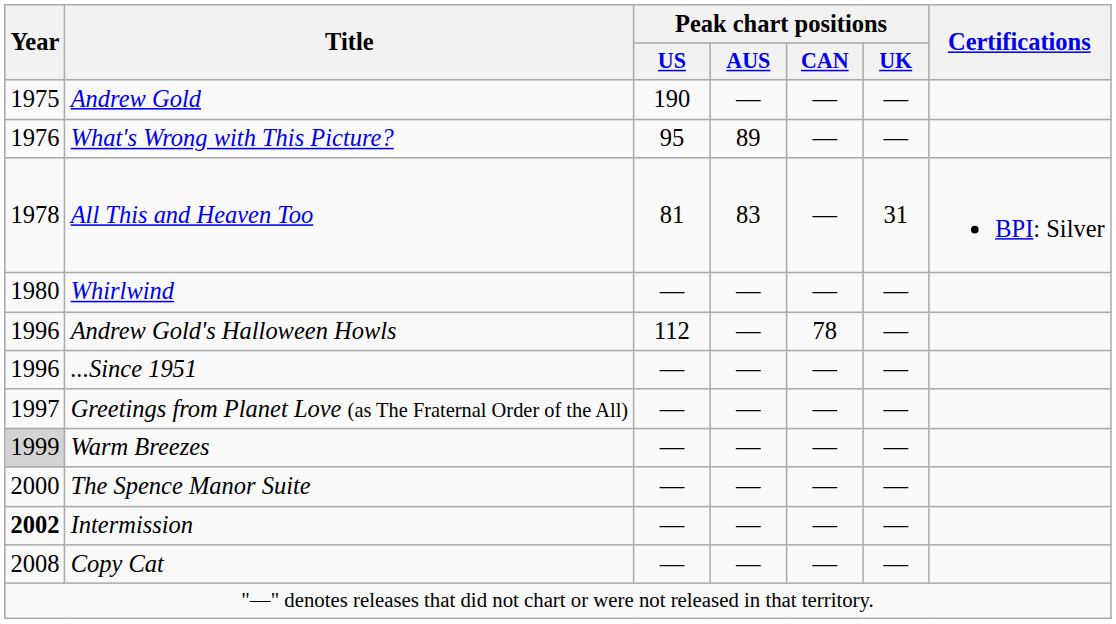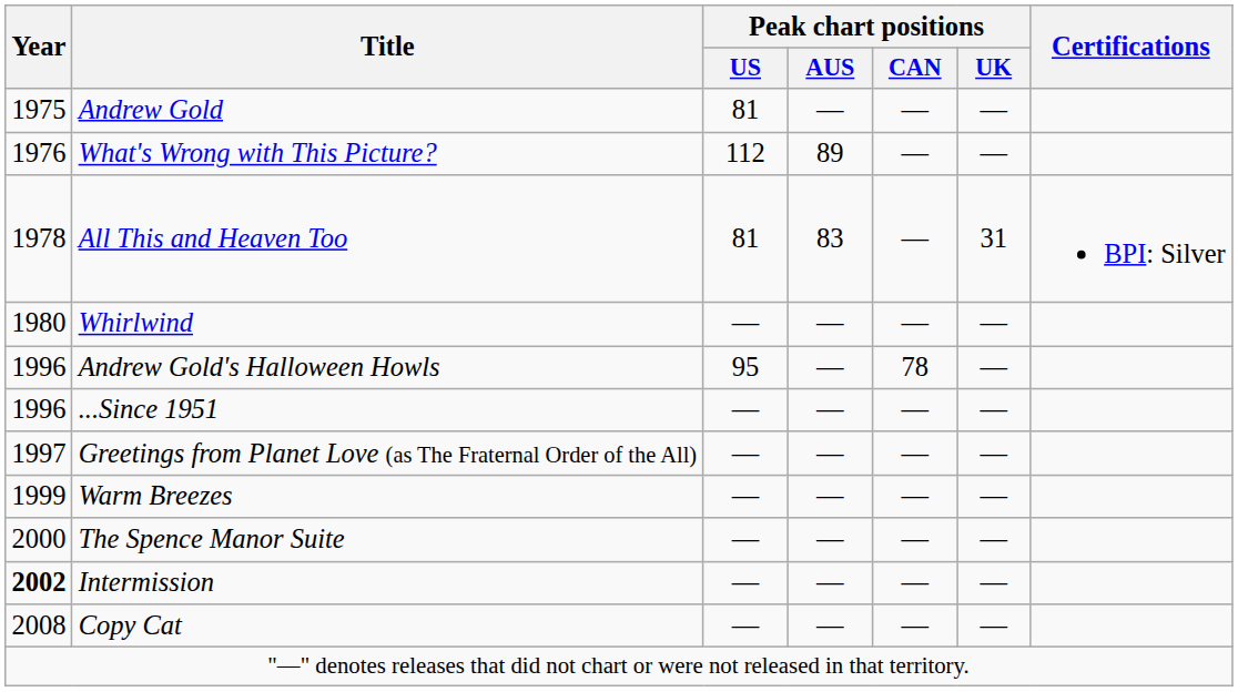Andrew Gold | Peak chart positions / US: 190 -> 81
What's Wrong with This Picture? | Peak chart positions / US: 95 -> 112
Andrew Gold's Halloween Howls | Peak chart positions / US: 112 -> 95
Warm Breezes | Year: lightgrey background -> no background
